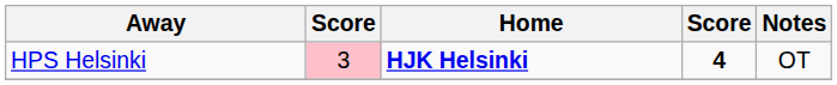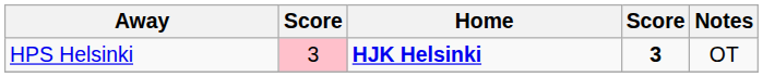HPS Helsinki | column 4: 4 -> 3
